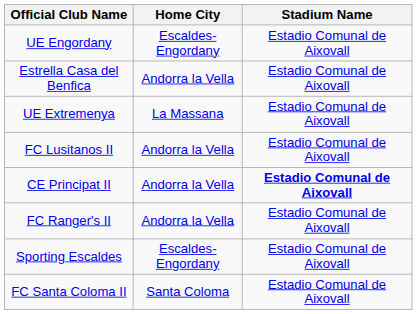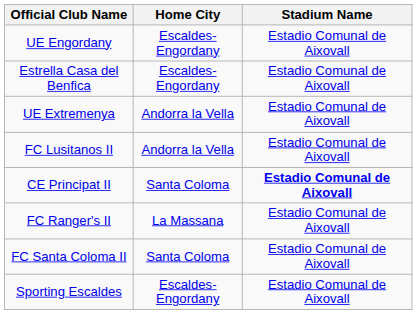Estrella Casa del Benfica | Home City: Andorra la Vella -> Escaldes-Engordany
UE Extremenya | Home City: La Massana -> Andorra la Vella
CE Principat II | Home City: Andorra la Vella -> Santa Coloma
FC Ranger's II | Home City: Andorra la Vella -> La Massana
rows swapped: FC Santa Coloma II <-> Sporting Escaldes
